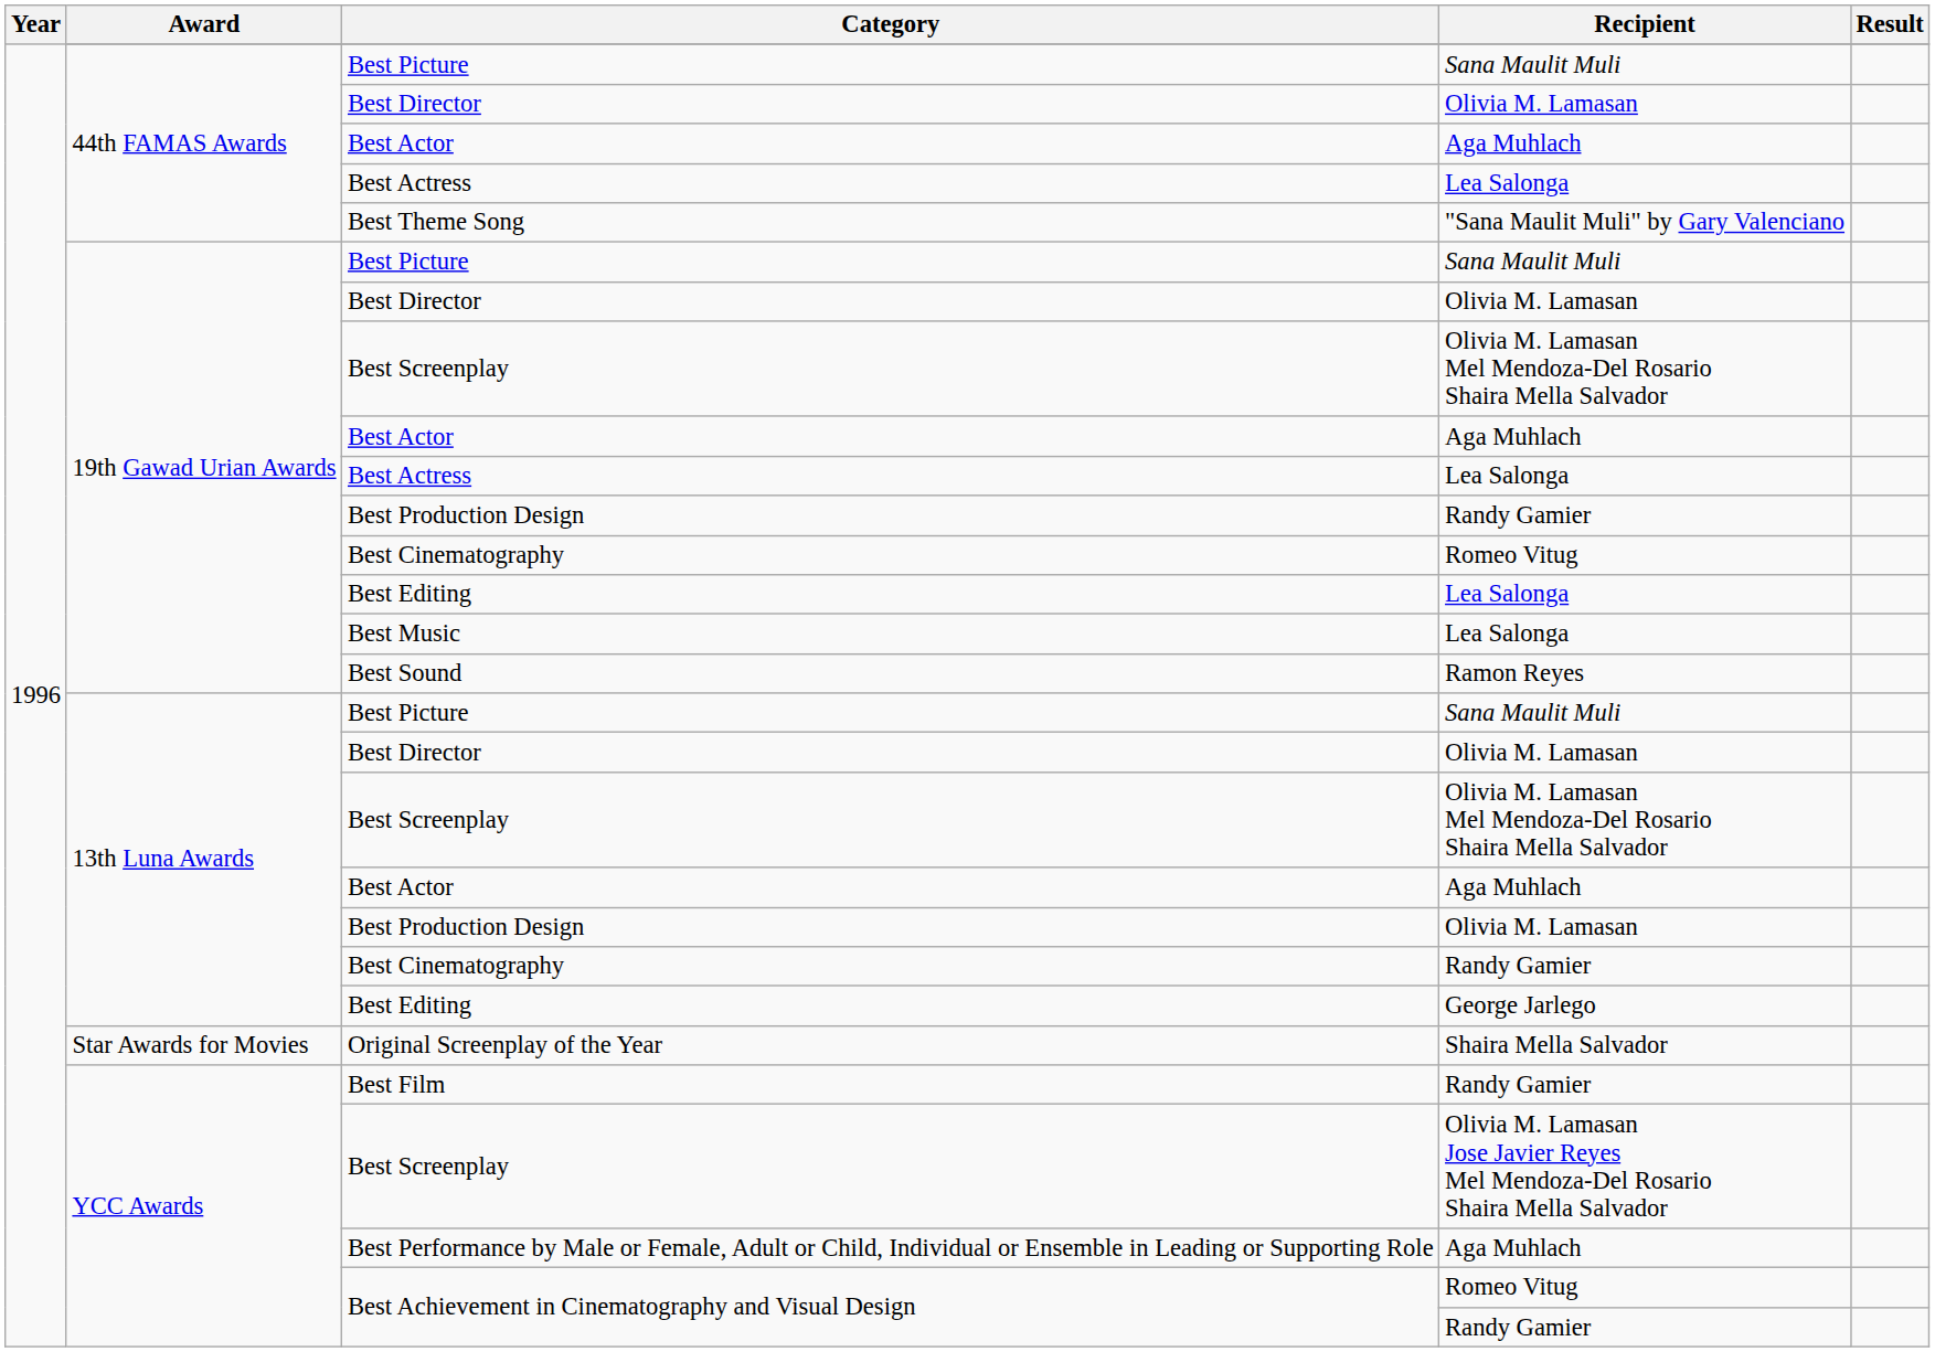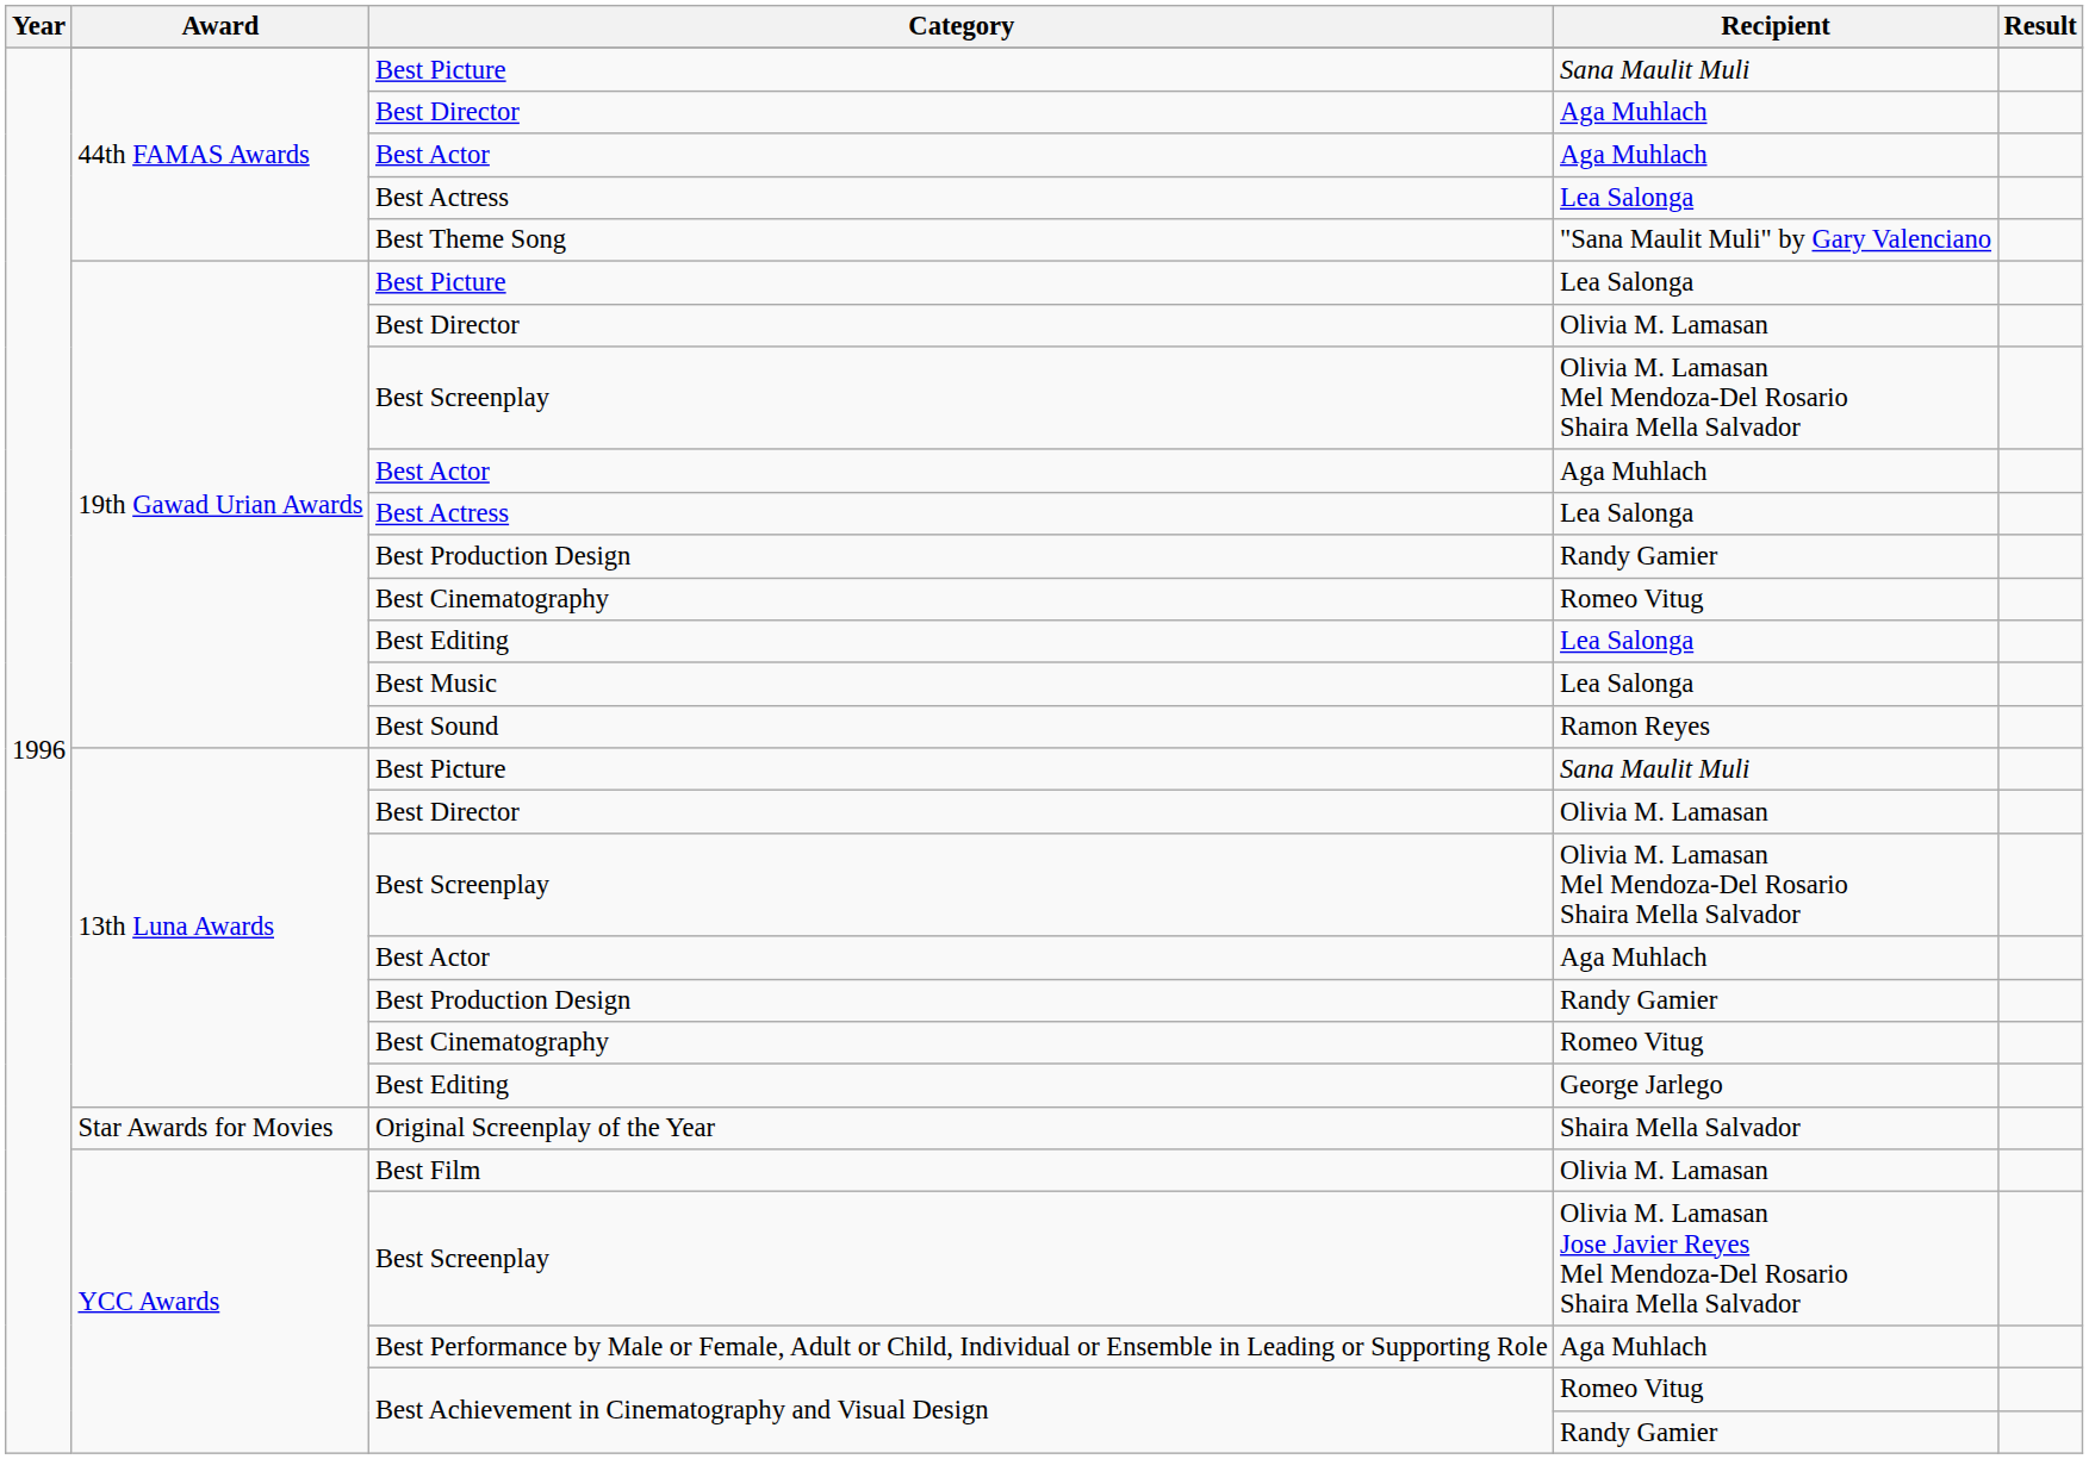44th FAMAS Awards / Best Director | Recipient: Olivia M. Lamasan -> Aga Muhlach
19th Gawad Urian Awards / Best Picture | Recipient: Sana Maulit Muli -> Lea Salonga
13th Luna Awards / Best Production Design | Recipient: Olivia M. Lamasan -> Randy Gamier
13th Luna Awards / Best Cinematography | Recipient: Randy Gamier -> Romeo Vitug
Best Film | Recipient: Randy Gamier -> Olivia M. Lamasan
